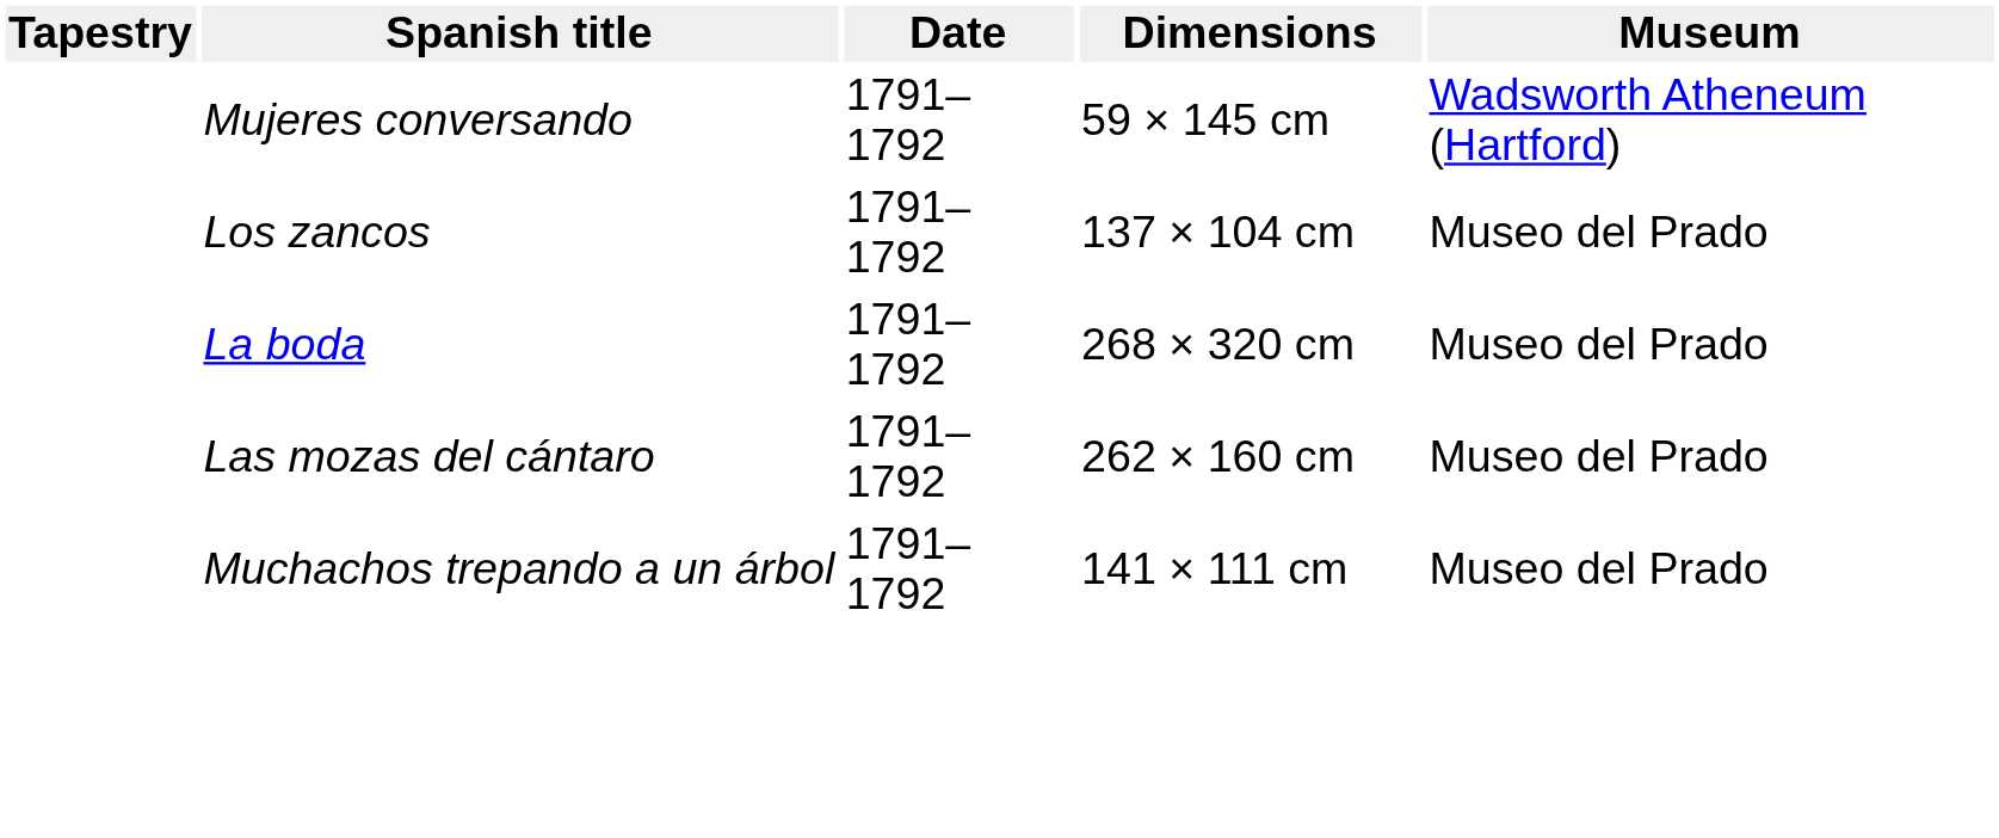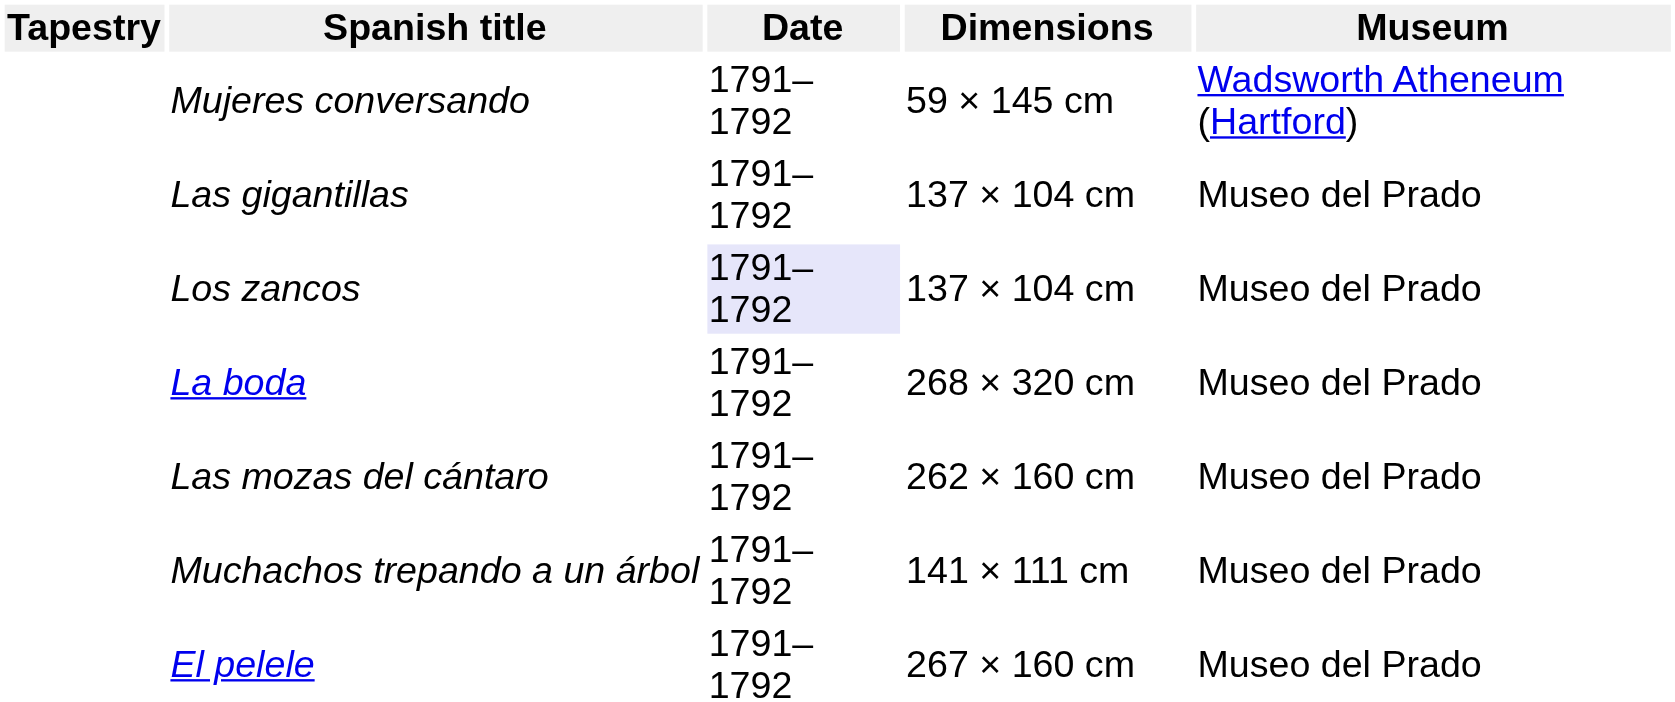+ row: Las gigantillas | 1791–1792 | 137 × 104 cm | Museo del Prado
Los zancos | Date: no background -> lavender background
+ row: El pelele | 1791–1792 | 267 × 160 cm | Museo del Prado
